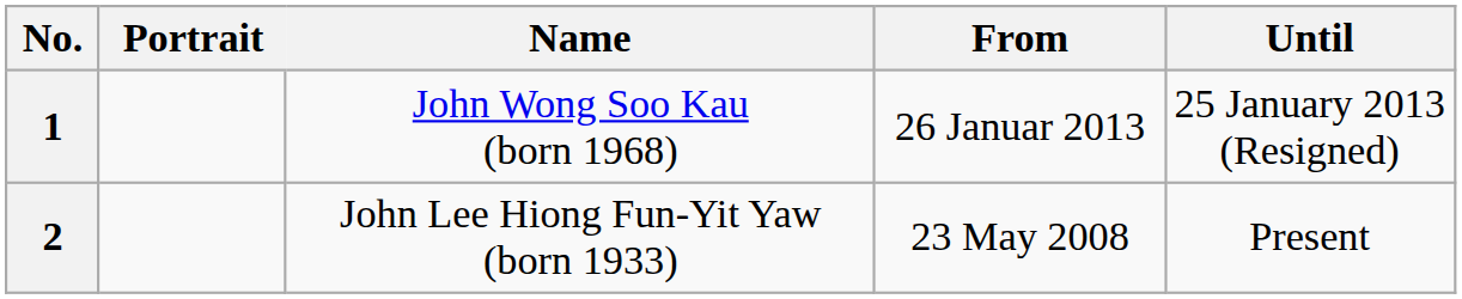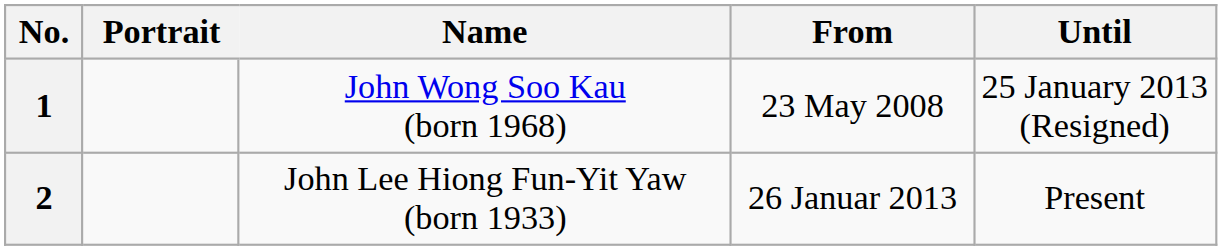1 | From: 26 Januar 2013 -> 23 May 2008
2 | From: 23 May 2008 -> 26 Januar 2013
